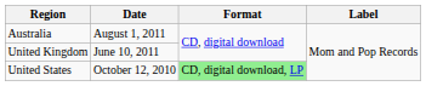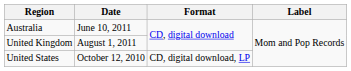Australia | Date: August 1, 2011 -> June 10, 2011
United Kingdom | Date: June 10, 2011 -> August 1, 2011
United States | Format: lightgreen background -> no background
